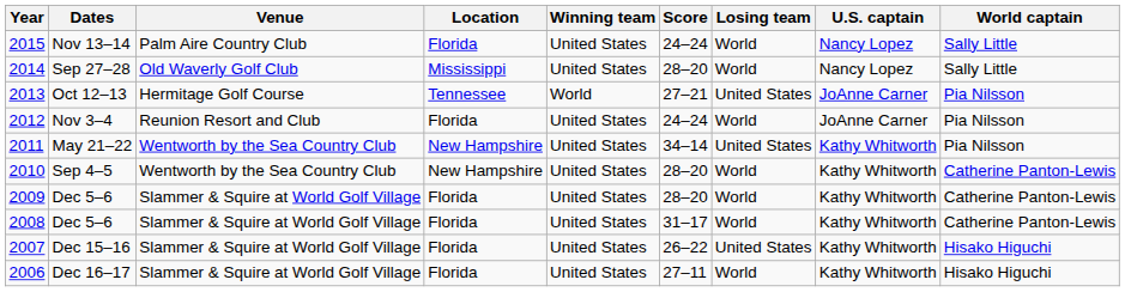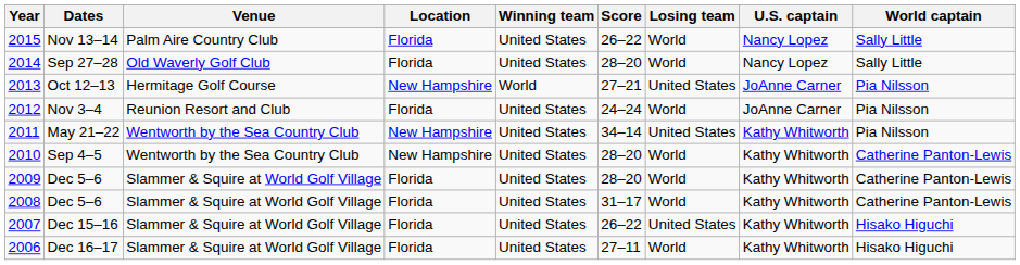Nov 13–14 | Score: 24–24 -> 26–22
Sep 27–28 | Location: Mississippi -> Florida
Oct 12–13 | Location: Tennessee -> New Hampshire
